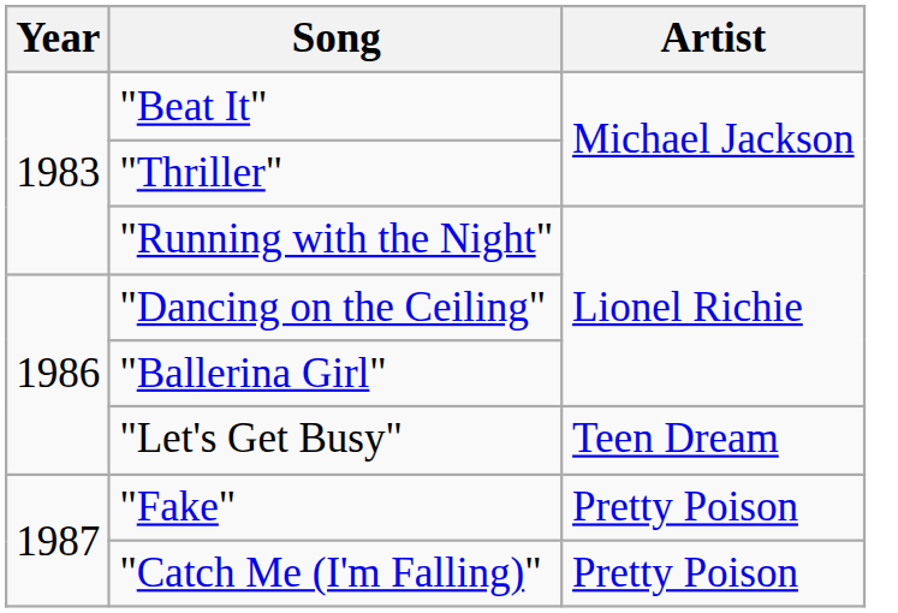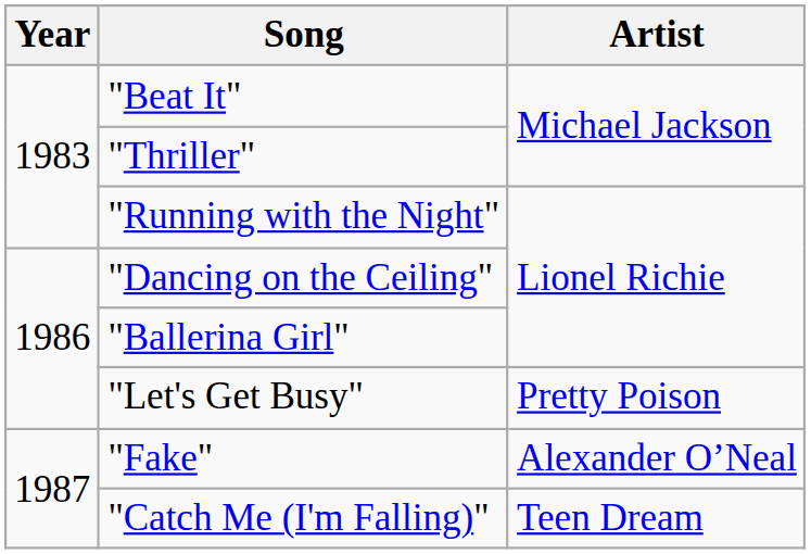"Let's Get Busy" | Artist: Teen Dream -> Pretty Poison
"Fake" | Artist: Pretty Poison -> Alexander O’Neal
"Catch Me (I'm Falling)" | Artist: Pretty Poison -> Teen Dream
